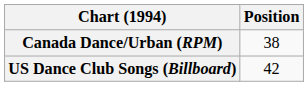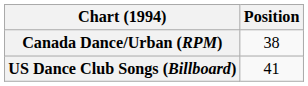US Dance Club Songs (Billboard) | Position: 42 -> 41
